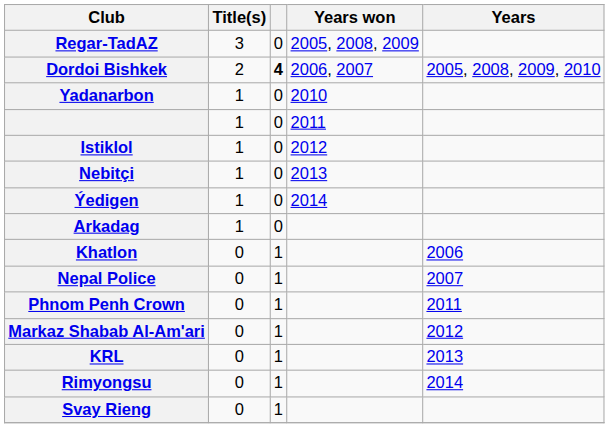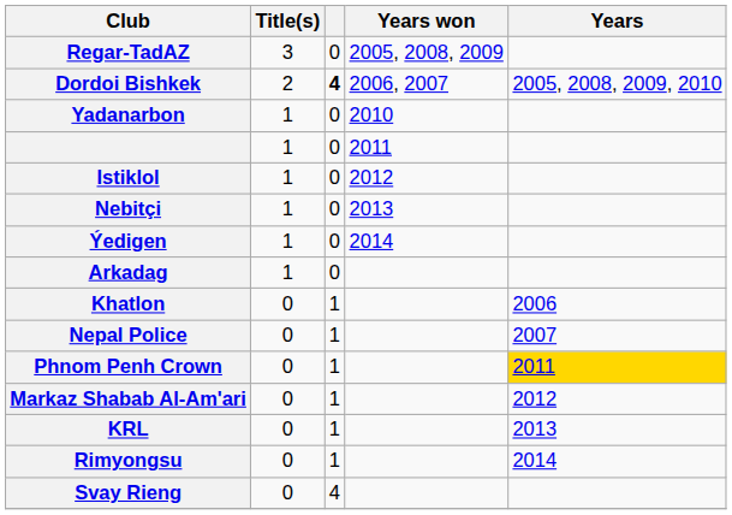Phnom Penh Crown | Years: no background -> gold background
Svay Rieng | column 3: 1 -> 4
